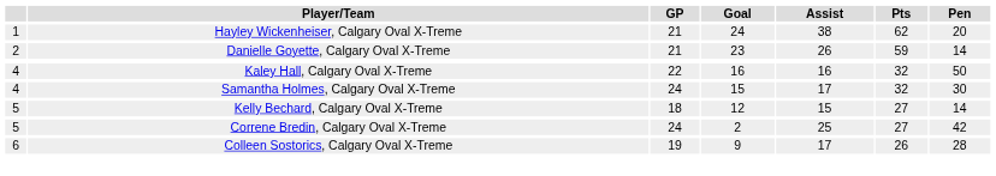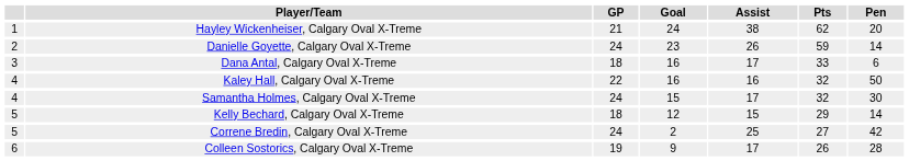Danielle Goyette, Calgary Oval X-Treme | GP: 21 -> 24
+ row: 3 | Dana Antal, Calgary Oval X-Treme | 18 | 16 | 17 | 33 | 6
Kelly Bechard, Calgary Oval X-Treme | Pts: 27 -> 29
